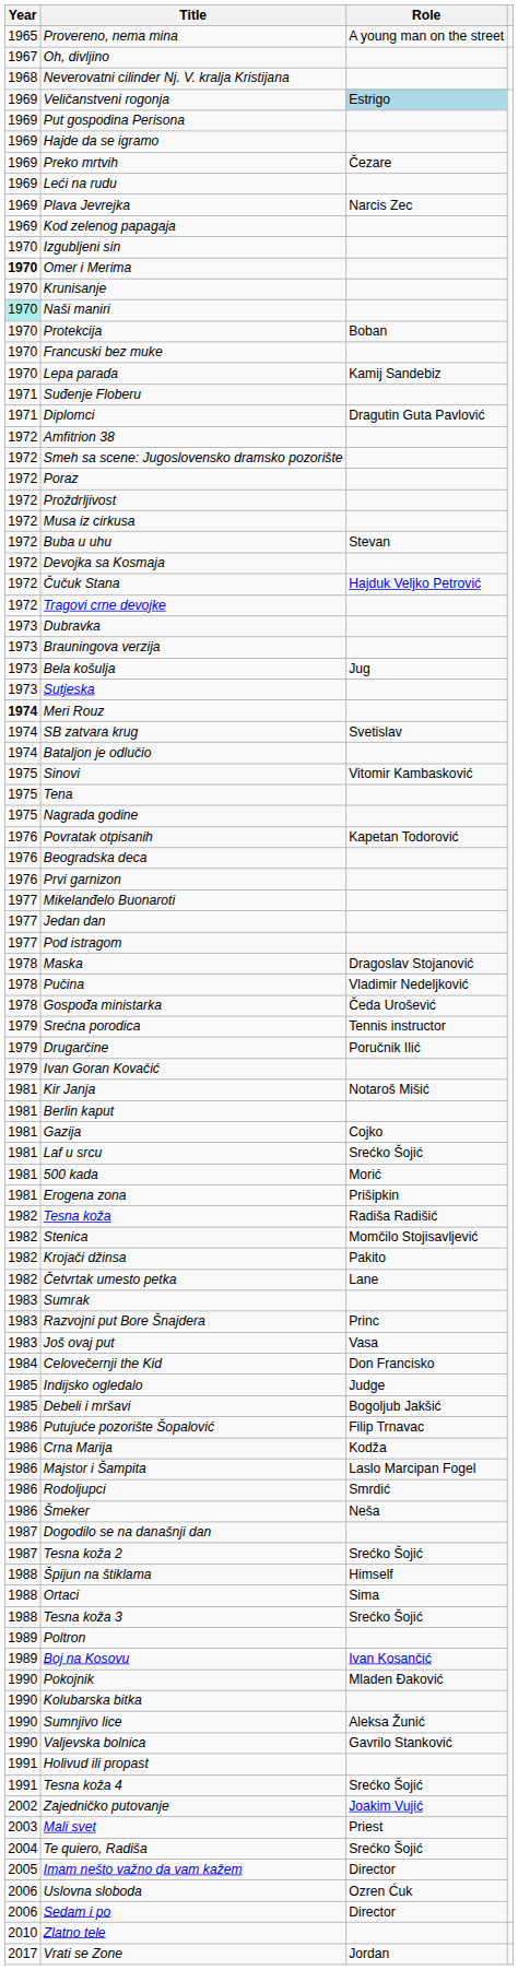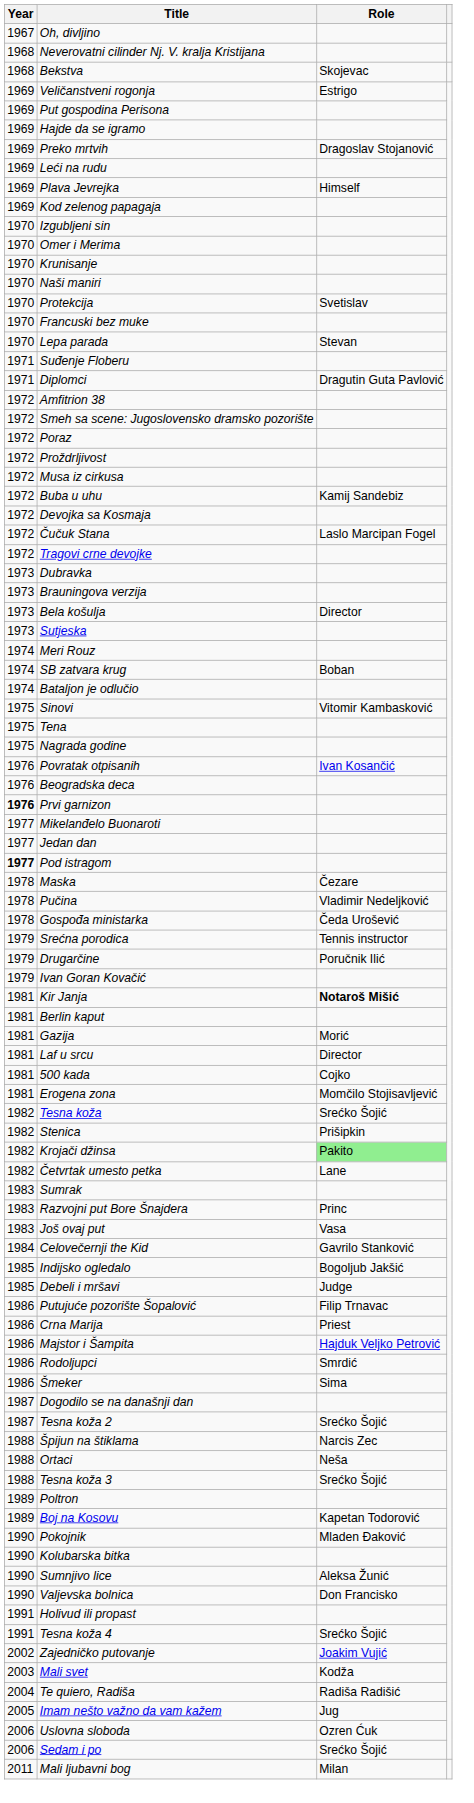- row: 1965 | Provereno, nema mina | A young man on the street
+ row: 1968 | Bekstva | Skojevac
Veličanstveni rogonja | Role: lightblue background -> no background
Preko mrtvih | Role: Čezare -> Dragoslav Stojanović
Plava Jevrejka | Role: Narcis Zec -> Himself
Omer i Merima | Year: bold -> normal
Naši maniri | Year: paleturquoise background -> no background
Protekcija | Role: Boban -> Svetislav
Lepa parada | Role: Kamij Sandebiz -> Stevan
Buba u uhu | Role: Stevan -> Kamij Sandebiz
Čučuk Stana | Role: Hajduk Veljko Petrović -> Laslo Marcipan Fogel
Bela košulja | Role: Jug -> Director
Meri Rouz | Year: bold -> normal
SB zatvara krug | Role: Svetislav -> Boban
Povratak otpisanih | Role: Kapetan Todorović -> Ivan Kosančić
Prvi garnizon | Year: normal -> bold
Pod istragom | Year: normal -> bold
Maska | Role: Dragoslav Stojanović -> Čezare
Kir Janja | Role: normal -> bold
Gazija | Role: Cojko -> Morić
Laf u srcu | Role: Srećko Šojić -> Director
500 kada | Role: Morić -> Cojko
Erogena zona | Role: Prišipkin -> Momčilo Stojisavljević
Tesna koža | Role: Radiša Radišić -> Srećko Šojić
Stenica | Role: Momčilo Stojisavljević -> Prišipkin
Krojači džinsa | Role: no background -> lightgreen background
Celovečernji the Kid | Role: Don Francisko -> Gavrilo Stanković
Indijsko ogledalo | Role: Judge -> Bogoljub Jakšić
Debeli i mršavi | Role: Bogoljub Jakšić -> Judge
Crna Marija | Role: Kodža -> Priest
Majstor i Šampita | Role: Laslo Marcipan Fogel -> Hajduk Veljko Petrović
Šmeker | Role: Neša -> Sima
Špijun na štiklama | Role: Himself -> Narcis Zec
Ortaci | Role: Sima -> Neša
Boj na Kosovu | Role: Ivan Kosančić -> Kapetan Todorović
Valjevska bolnica | Role: Gavrilo Stanković -> Don Francisko
Mali svet | Role: Priest -> Kodža
Te quiero, Radiša | Role: Srećko Šojić -> Radiša Radišić
Imam nešto važno da vam kažem | Role: Director -> Jug
Sedam i po | Role: Director -> Srećko Šojić
- row: 2010 | Zlatno tele
+ row: 2011 | Mali ljubavni bog | Milan
- row: 2017 | Vrati se Zone | Jordan
